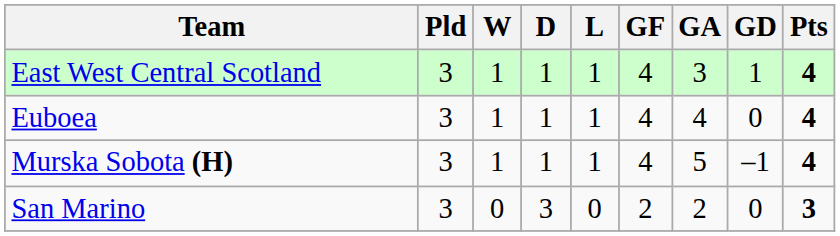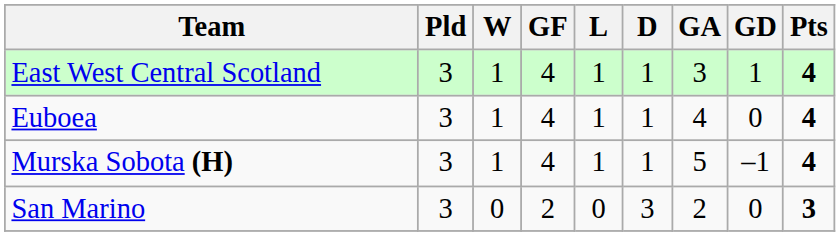columns swapped: D <-> GF
